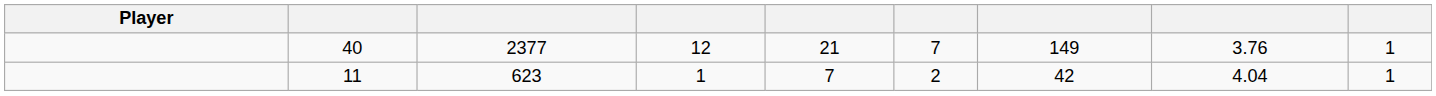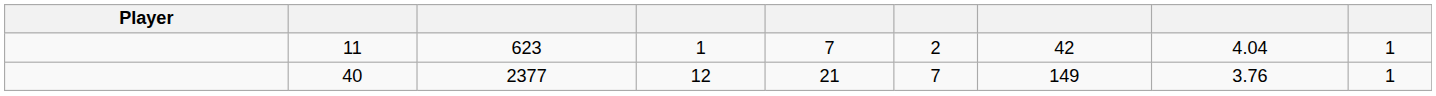rows swapped: 40 <-> 11
